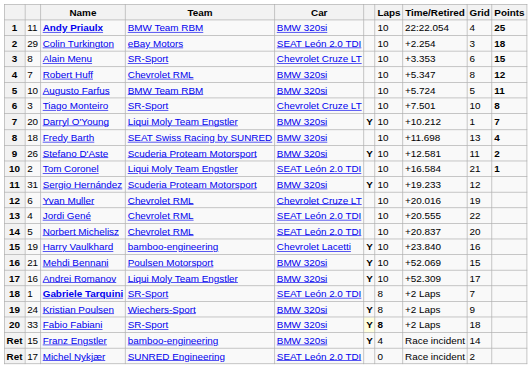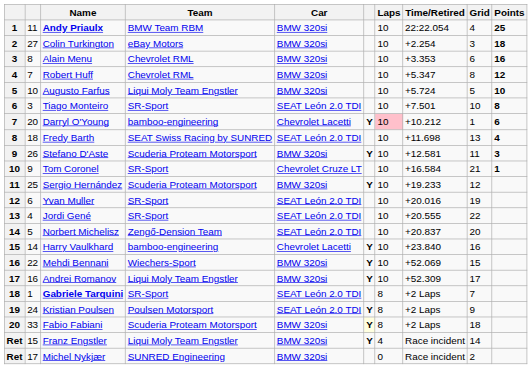Colin Turkington | column 2: 29 -> 27
Colin Turkington | Car: SEAT León 2.0 TDI -> BMW 320si
Alain Menu | Team: SR-Sport -> Chevrolet RML
Alain Menu | Car: Chevrolet Cruze LT -> BMW 320si
Alain Menu | Points: 15 -> 16
Augusto Farfus | Team: BMW Team RBM -> Liqui Moly Team Engstler
Augusto Farfus | Points: 11 -> 10
Tiago Monteiro | Car: Chevrolet Cruze LT -> SEAT León 2.0 TDI
Darryl O'Young | Team: Liqui Moly Team Engstler -> bamboo-engineering
Darryl O'Young | Car: BMW 320si -> Chevrolet Lacetti
Darryl O'Young | Laps: no background -> pink background
Darryl O'Young | Points: 7 -> 6
Fredy Barth | Car: BMW 320si -> SEAT León 2.0 TDI
Stefano D'Aste | Points: 2 -> 3
Tom Coronel | column 2: 2 -> 9
Tom Coronel | Team: Liqui Moly Team Engstler -> SR-Sport
Tom Coronel | Car: SEAT León 2.0 TDI -> Chevrolet Cruze LT
Sergio Hernández | column 2: 31 -> 25
Yvan Muller | Team: Chevrolet RML -> SR-Sport
Yvan Muller | Car: Chevrolet Cruze LT -> SEAT León 2.0 TDI
Jordi Gené | Team: Chevrolet RML -> SR-Sport
Norbert Michelisz | Team: Chevrolet RML -> Zengő-Dension Team
Harry Vaulkhard | column 2: 19 -> 14
Mehdi Bennani | column 2: 21 -> 22
Mehdi Bennani | Team: Poulsen Motorsport -> Wiechers-Sport
Kristian Poulsen | Team: Wiechers-Sport -> Poulsen Motorsport
Kristian Poulsen | Car: BMW 320si -> SEAT León 2.0 TDI
Fabio Fabiani | Team: SR-Sport -> Scuderia Proteam Motorsport
Fabio Fabiani | Laps: bold -> normal
Franz Engstler | Team: bamboo-engineering -> Liqui Moly Team Engstler
Michel Nykjær | Car: SEAT León 2.0 TDI -> BMW 320si
